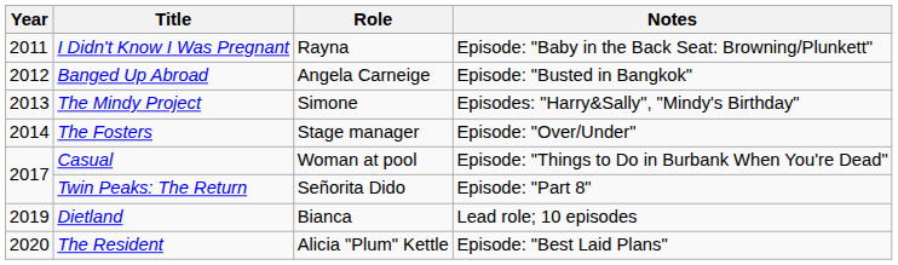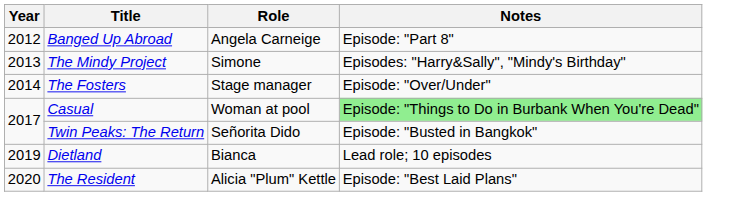- row: 2011 | I Didn't Know I Was Pregnant | Rayna | Episode: "Baby in the Back Seat: Browning/Plunkett"
Banged Up Abroad | Notes: Episode: "Busted in Bangkok" -> Episode: "Part 8"
Casual | Notes: no background -> lightgreen background
Twin Peaks: The Return | Notes: Episode: "Part 8" -> Episode: "Busted in Bangkok"
